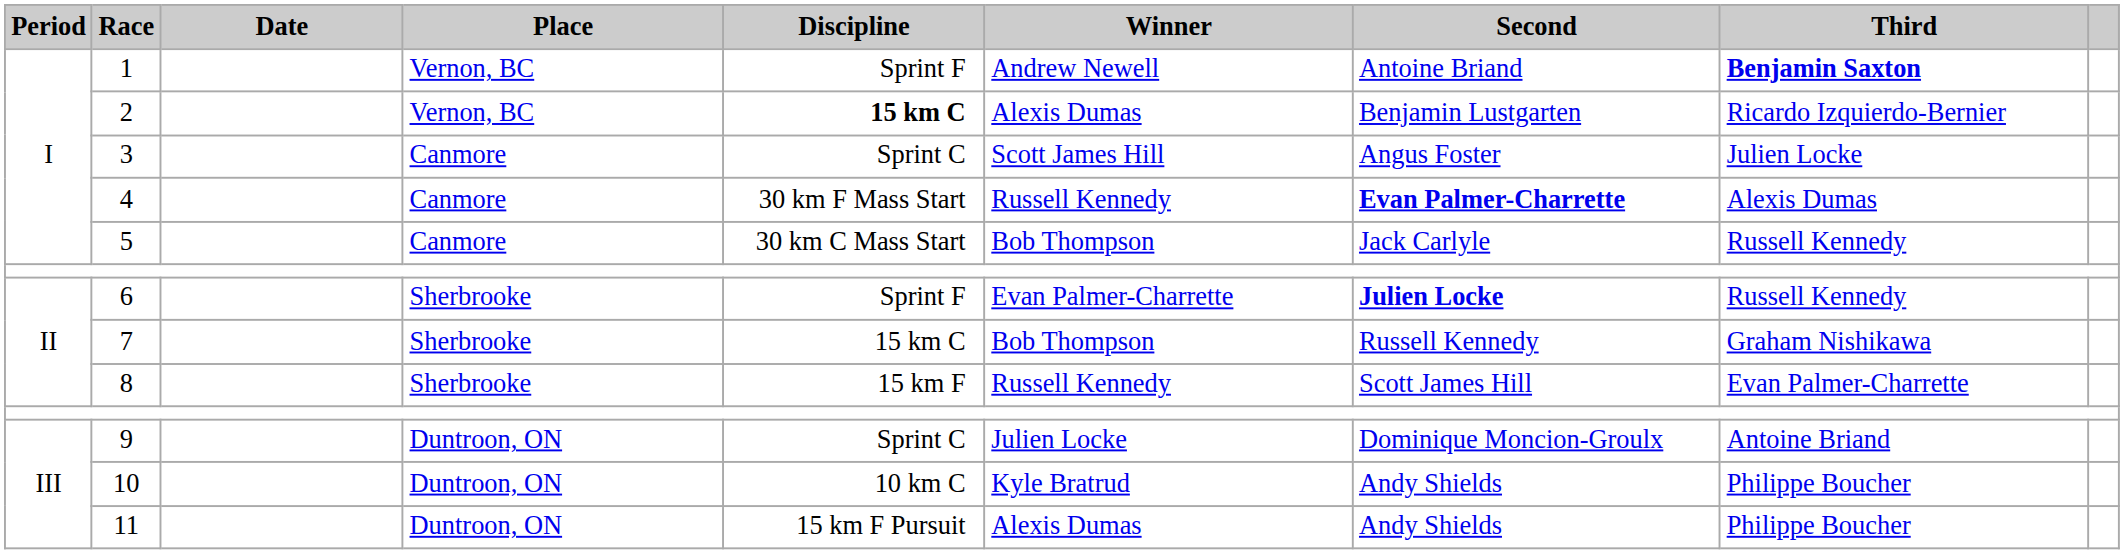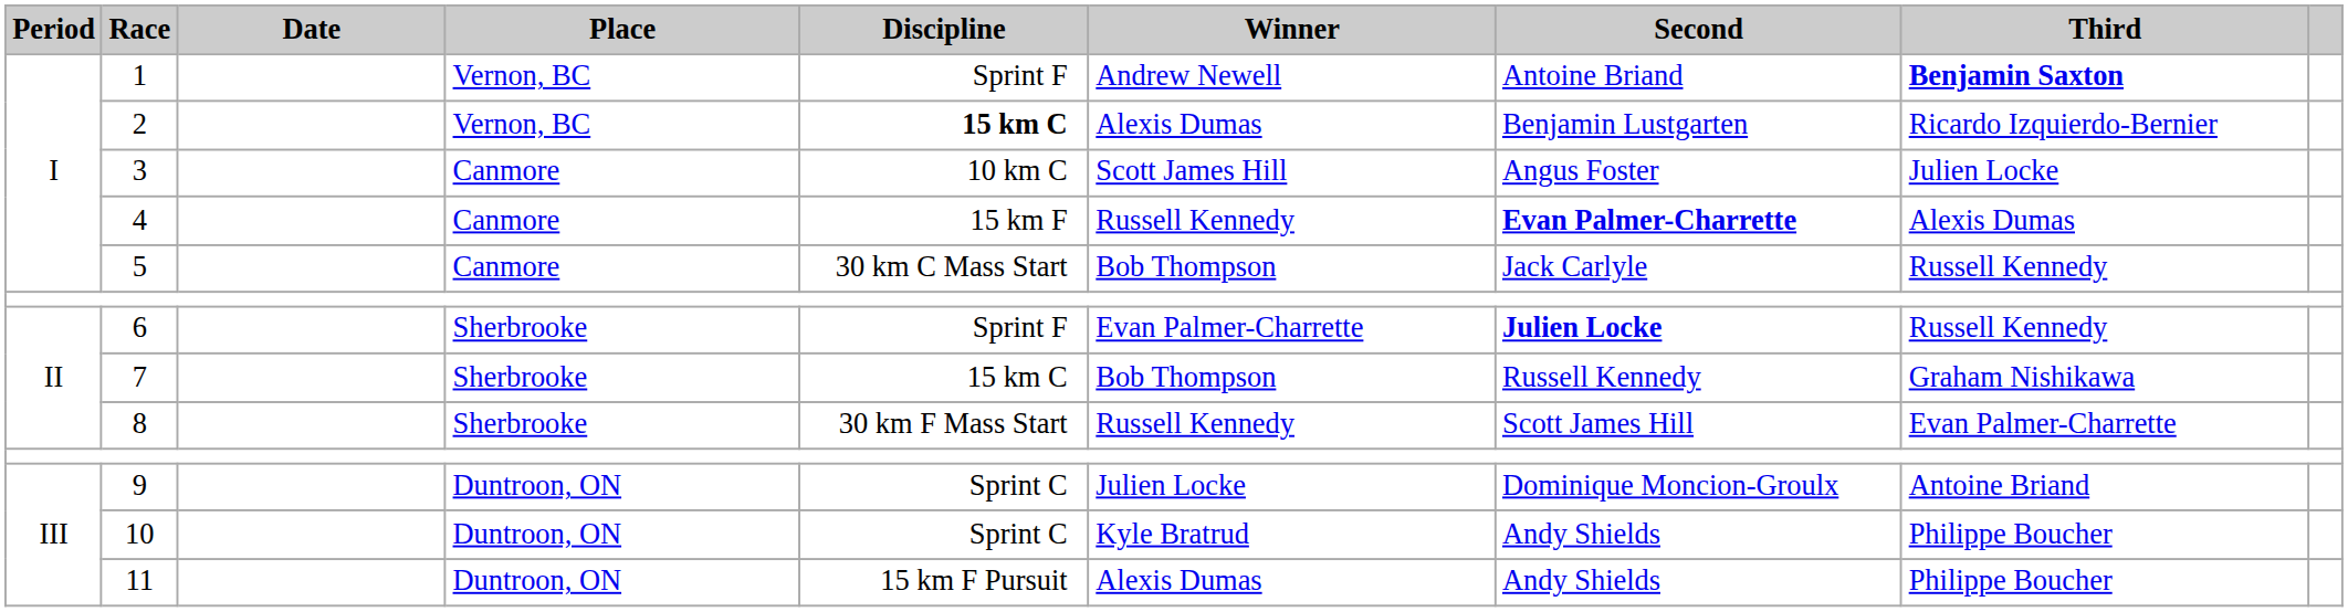3 | Discipline: Sprint C -> 10 km C
4 | Discipline: 30 km F Mass Start -> 15 km F
8 | Discipline: 15 km F -> 30 km F Mass Start
10 | Discipline: 10 km C -> Sprint C
